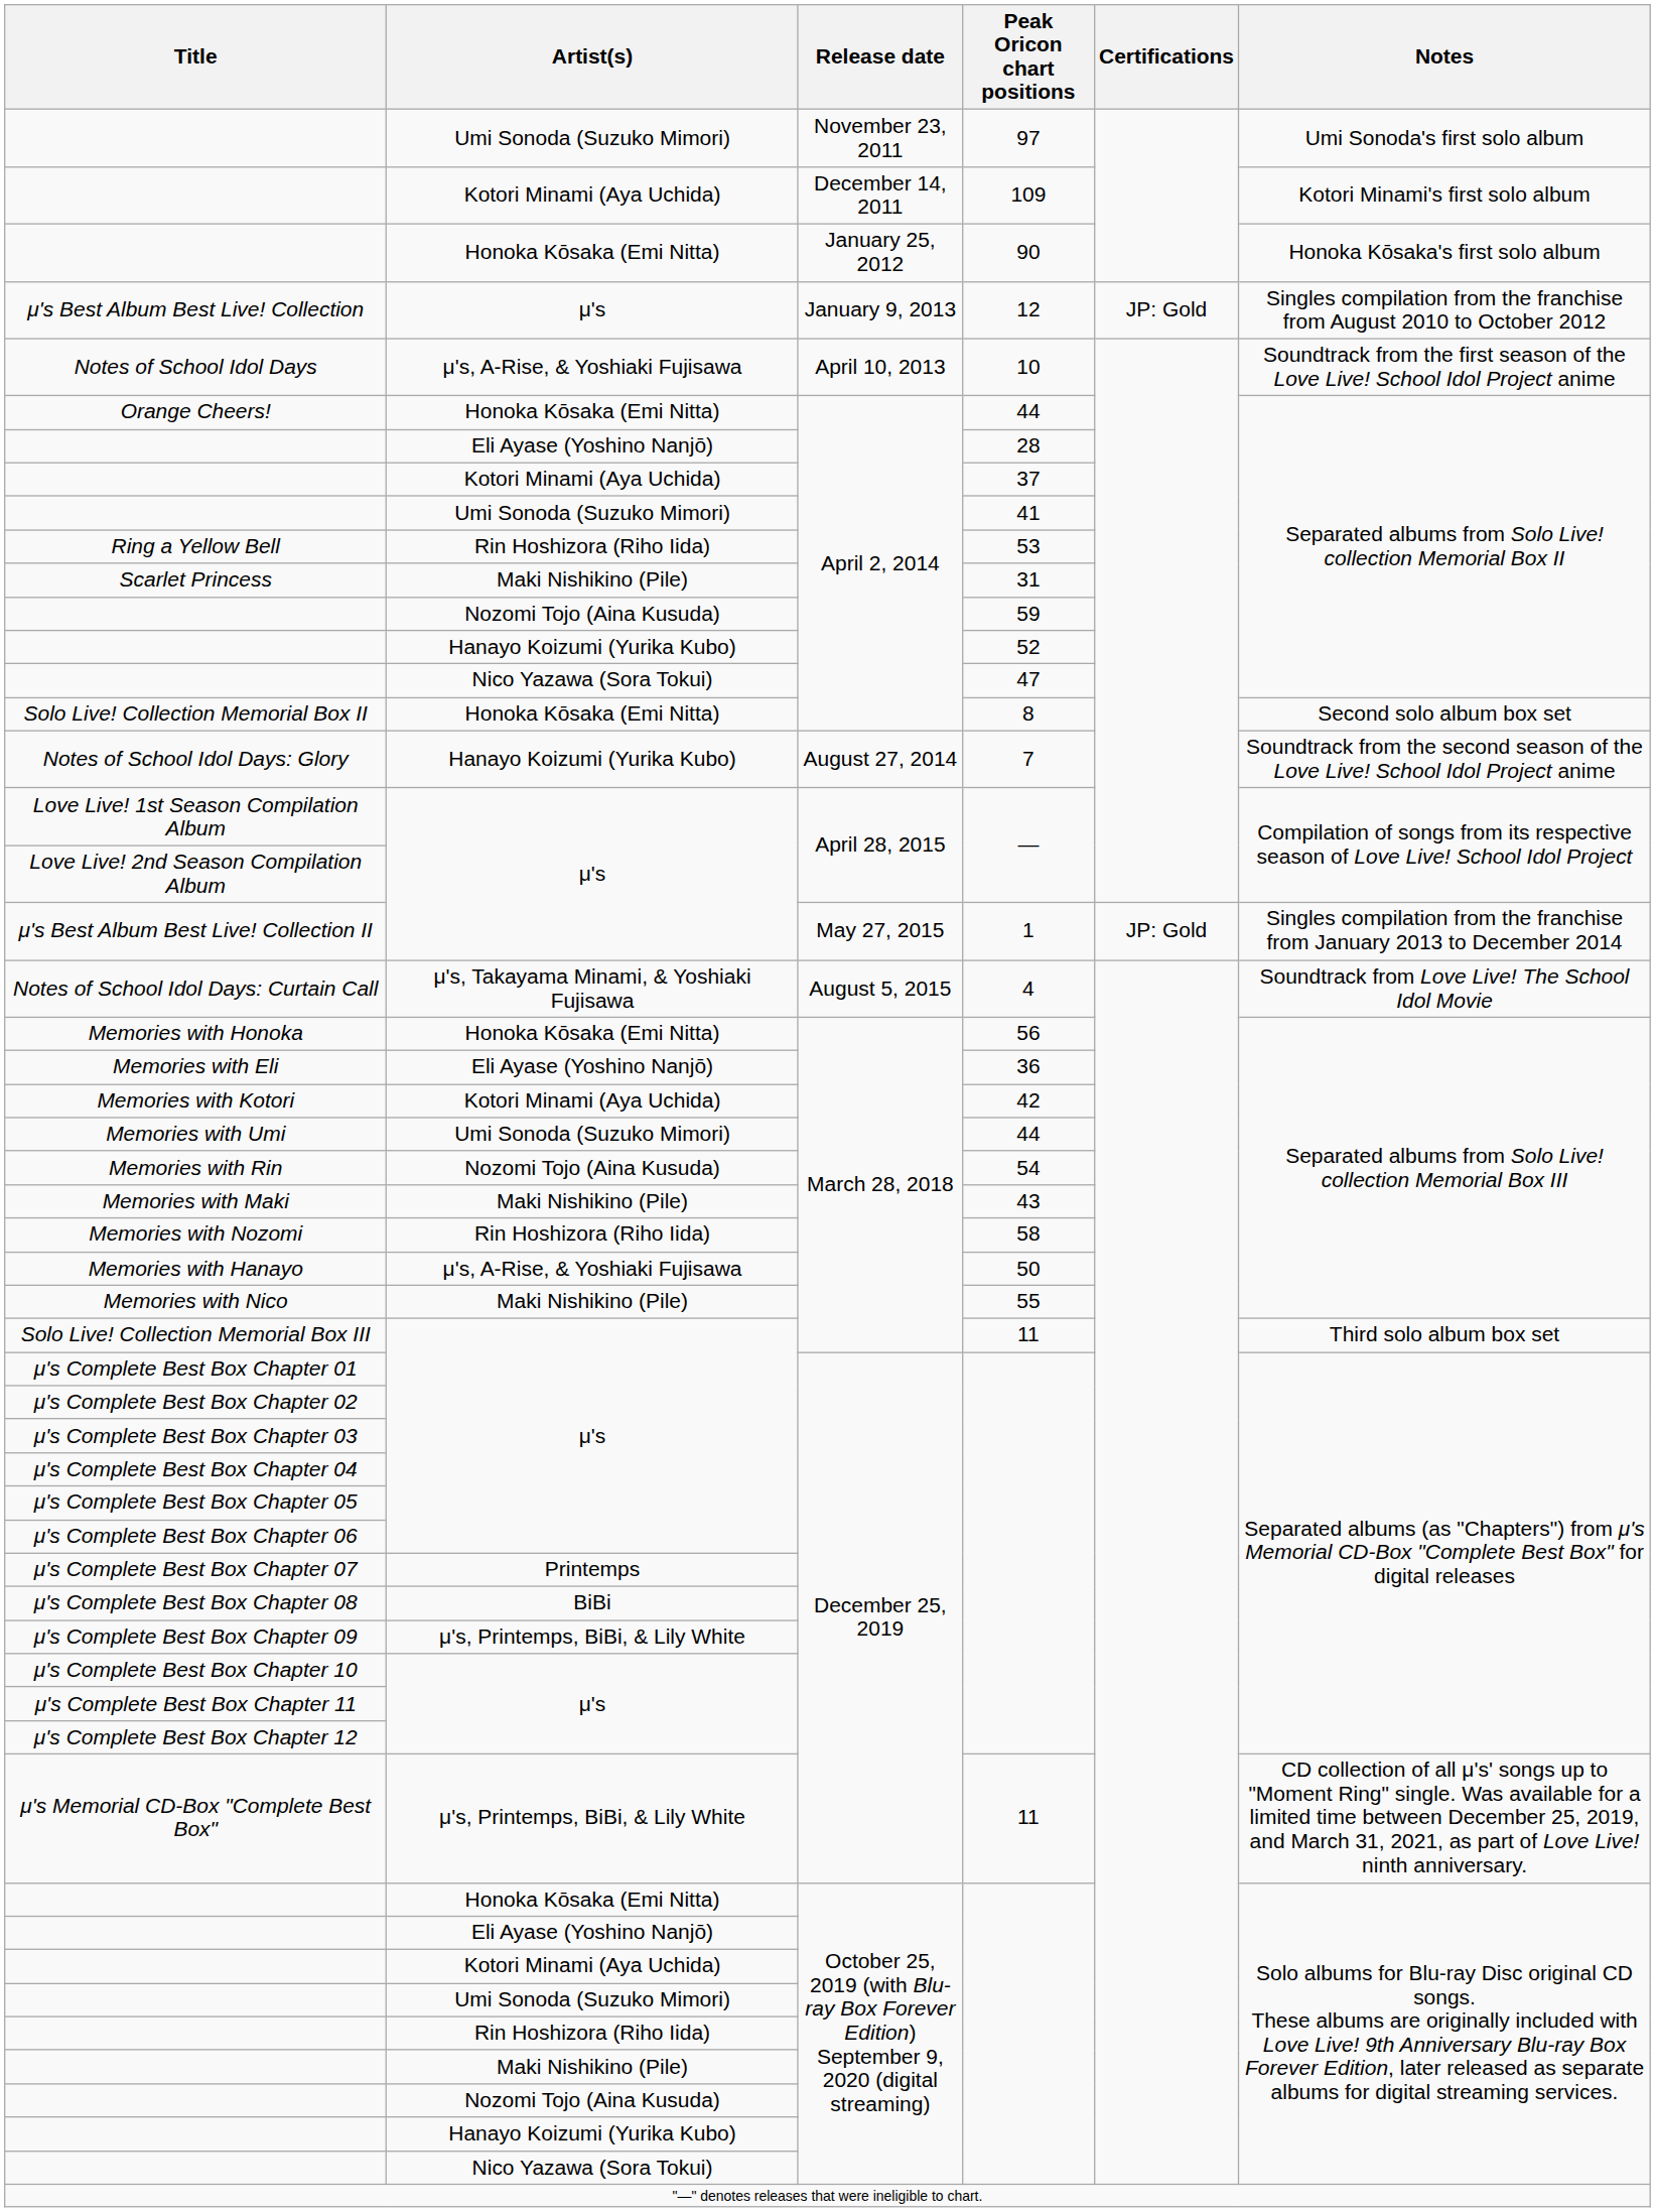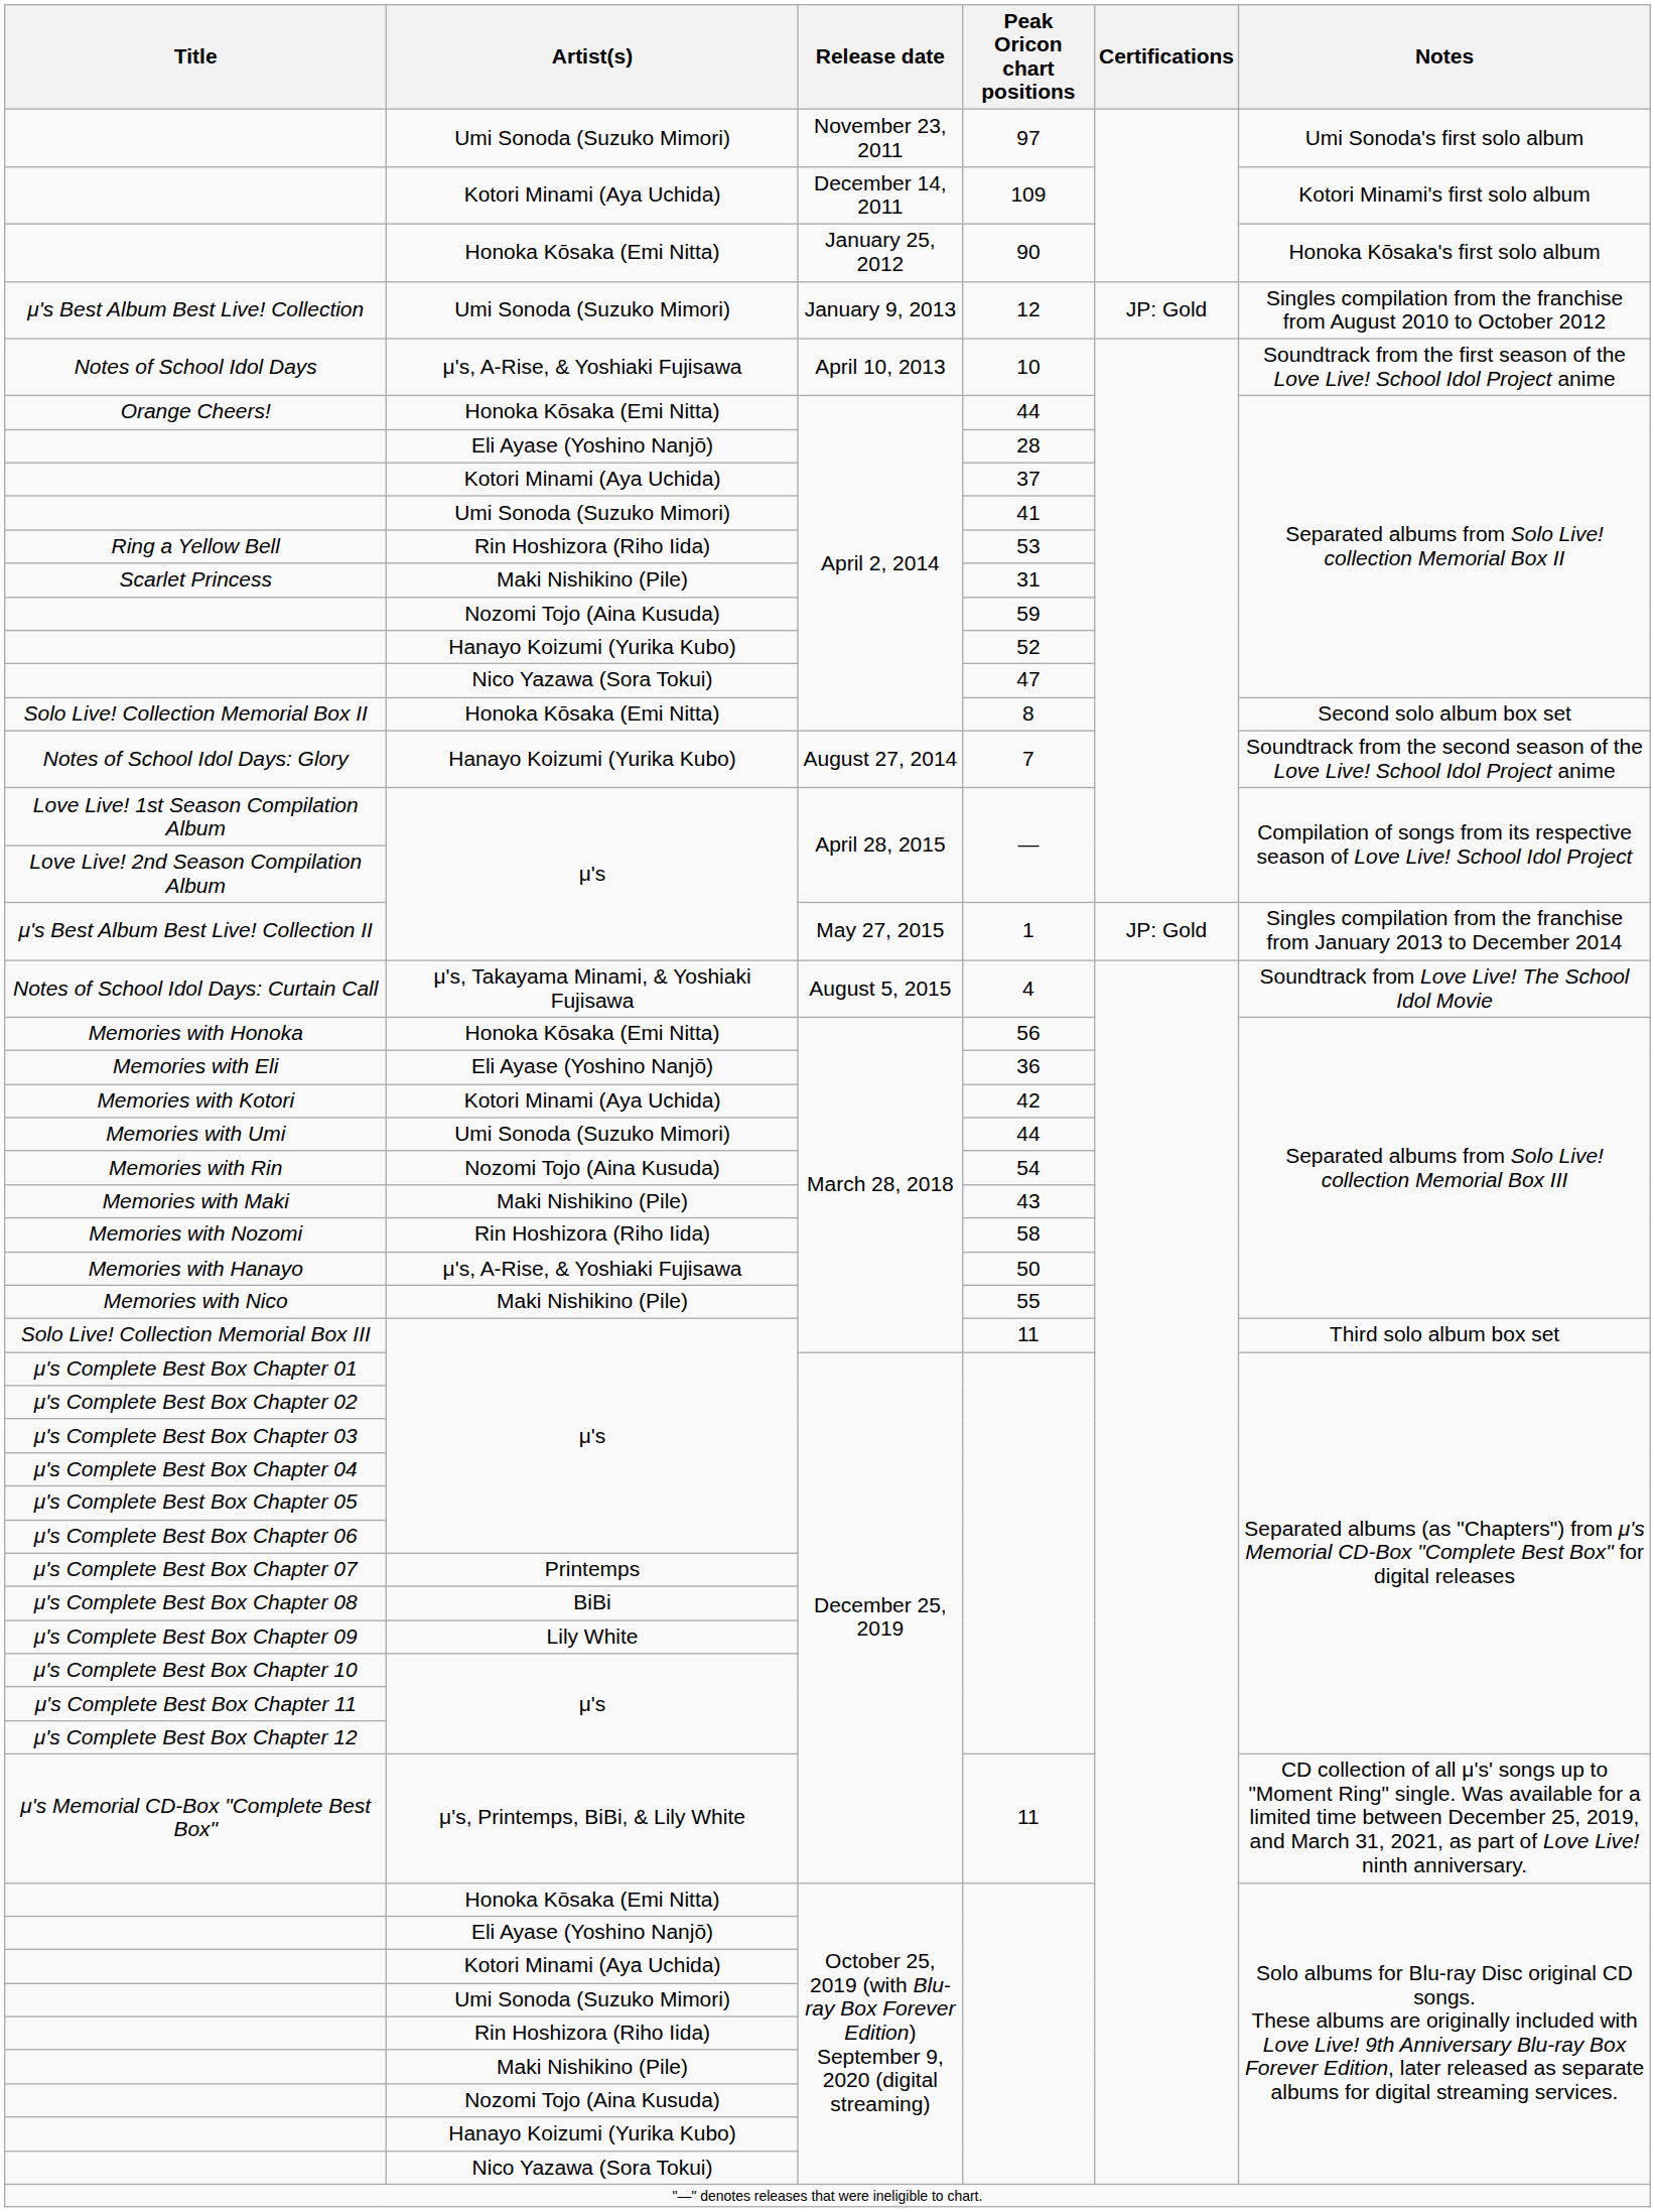μ's Best Album Best Live! Collection | Artist(s): μ's -> Umi Sonoda (Suzuko Mimori)
μ's Complete Best Box Chapter 09 | Artist(s): μ's, Printemps, BiBi, & Lily White -> Lily White
